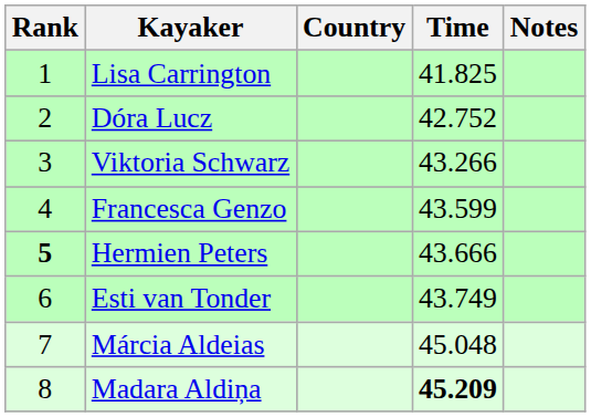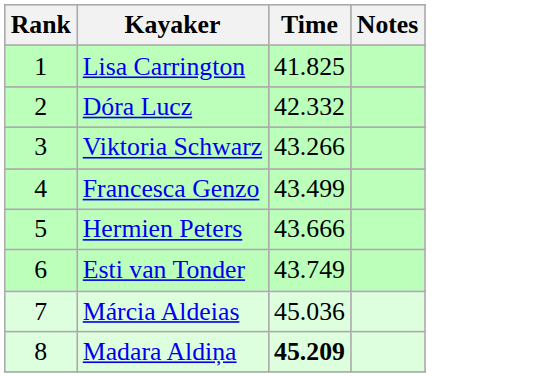- column: Country
Dóra Lucz | Time: 42.752 -> 42.332
Francesca Genzo | Time: 43.599 -> 43.499
Hermien Peters | Rank: bold -> normal
Márcia Aldeias | Time: 45.048 -> 45.036
